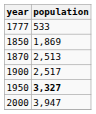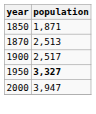- row: 1777 | 533
1850 | population: 1,869 -> 1,871
